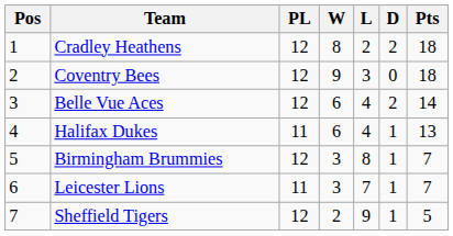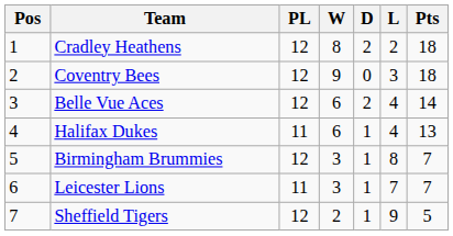columns swapped: D <-> L
